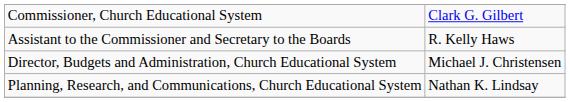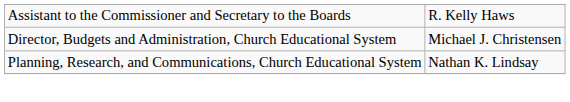- row: Commissioner, Church Educational System | Clark G. Gilbert
